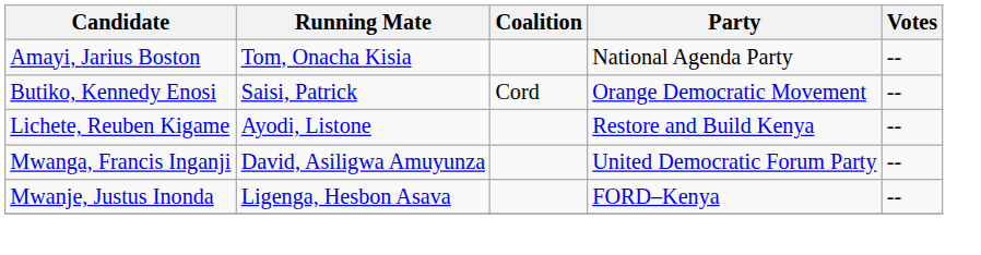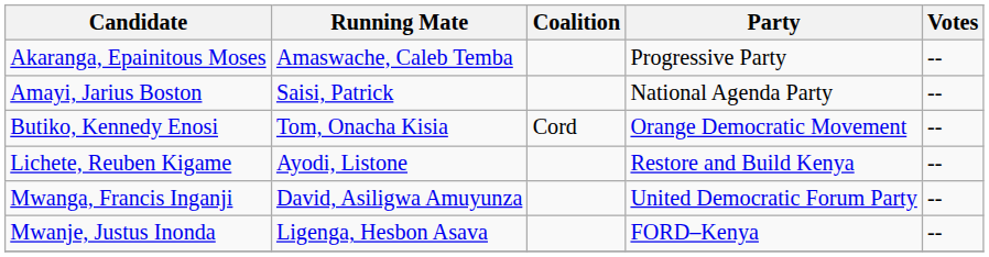+ row: Akaranga, Epainitous Moses | Amaswache, Caleb Temba | Progressive Party | --
Amayi, Jarius Boston | Running Mate: Tom, Onacha Kisia -> Saisi, Patrick
Butiko, Kennedy Enosi | Running Mate: Saisi, Patrick -> Tom, Onacha Kisia
